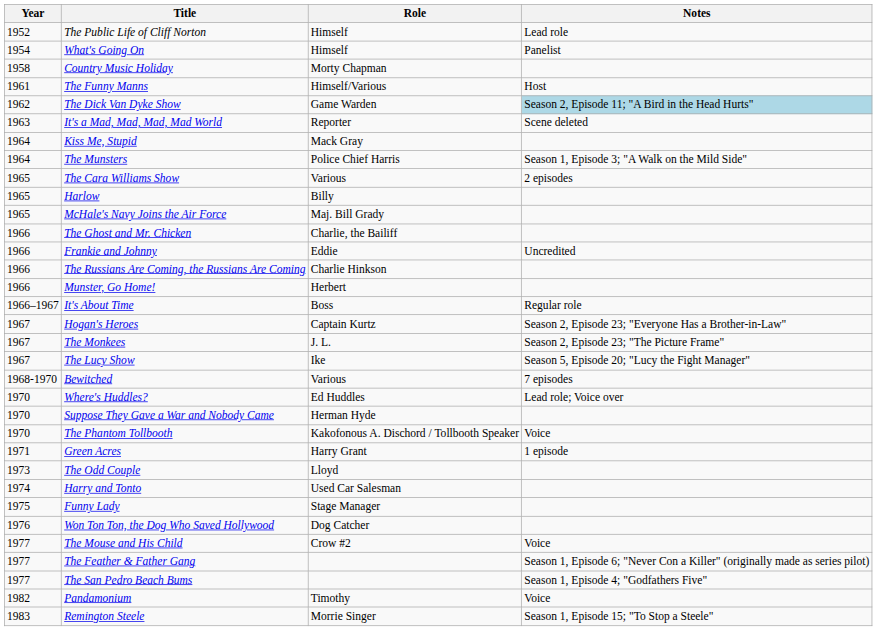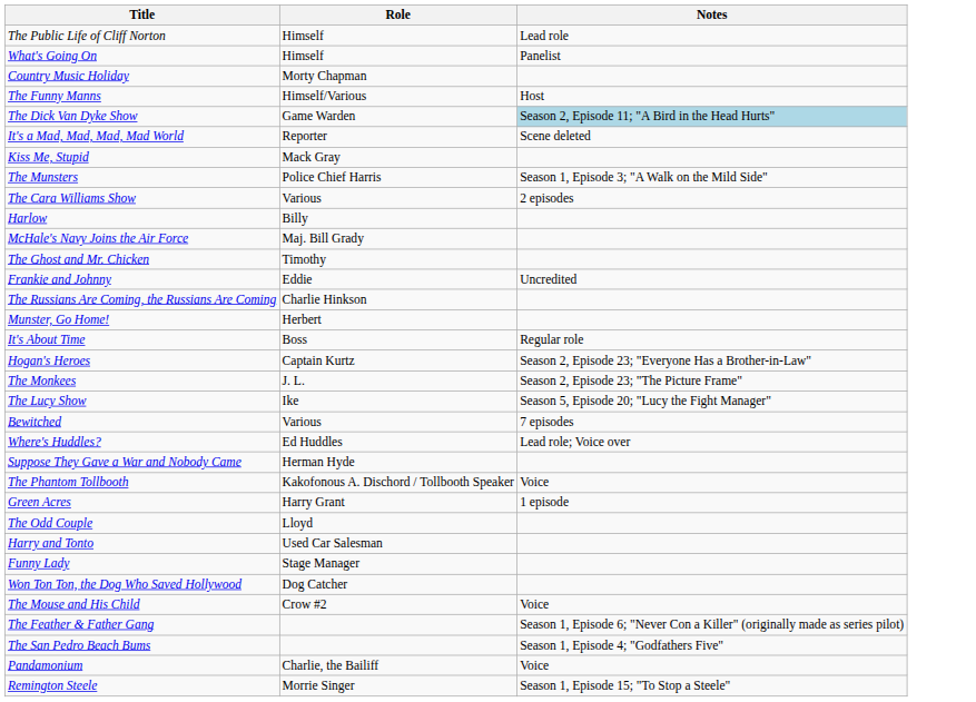- column: Year | 1952 | 1954 | 1958 | 1961 | 1962 | 1963 | 1964 | 1964 | 1965 | 1965 | 1965 | 1966 | 1966 | 1966 | 1966 | 1966–1967 | 1967 | 1967 | 1967 | 1968-1970 | 1970 | 1970 | 1970 | 1971 | 1973 | 1974 | 1975 | 1976 | 1977 | 1977 | 1977 | 1982 | 1983
The Ghost and Mr. Chicken | Role: Charlie, the Bailiff -> Timothy
Pandamonium | Role: Timothy -> Charlie, the Bailiff
